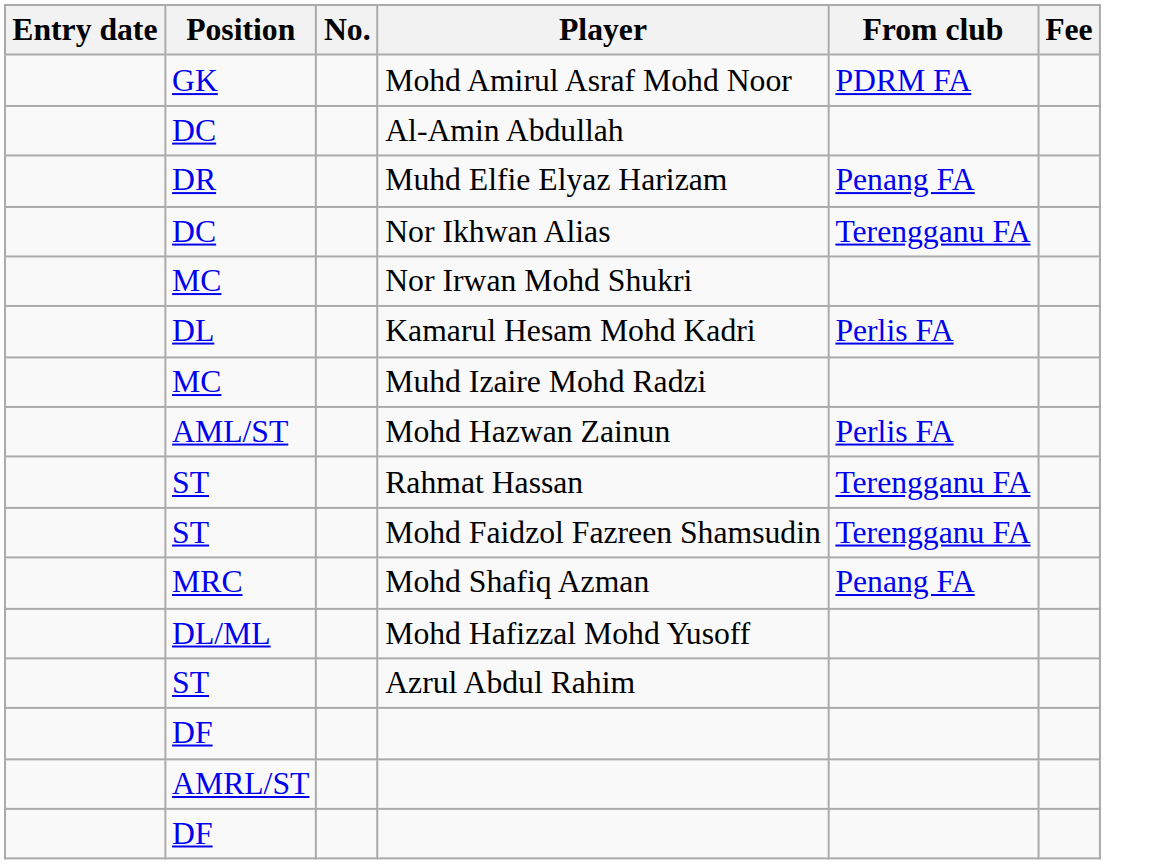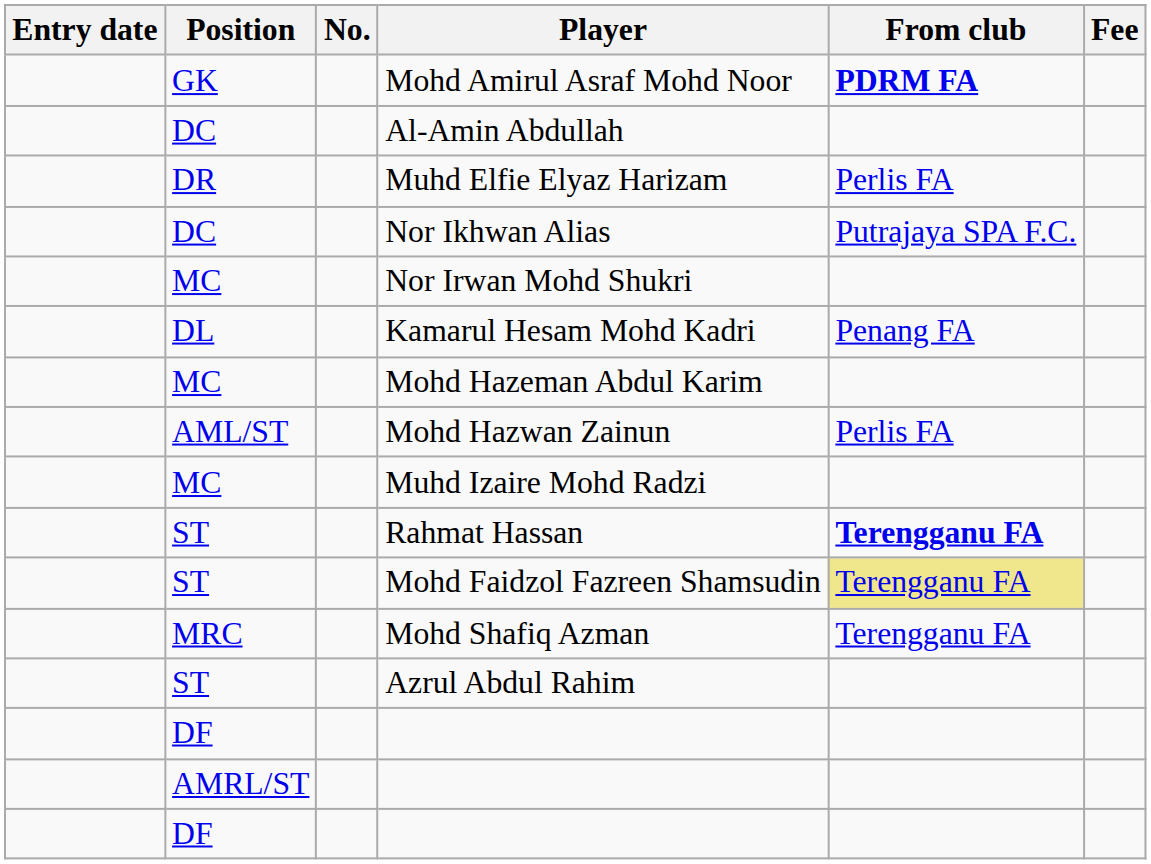Mohd Amirul Asraf Mohd Noor | From club: normal -> bold
Muhd Elfie Elyaz Harizam | From club: Penang FA -> Perlis FA
Nor Ikhwan Alias | From club: Terengganu FA -> Putrajaya SPA F.C.
Kamarul Hesam Mohd Kadri | From club: Perlis FA -> Penang FA
+ row: MC | Mohd Hazeman Abdul Karim
rows swapped: Mohd Hazwan Zainun <-> Muhd Izaire Mohd Radzi
Rahmat Hassan | From club: normal -> bold
Mohd Faidzol Fazreen Shamsudin | From club: no background -> khaki background
Mohd Shafiq Azman | From club: Penang FA -> Terengganu FA
- row: DL/ML | Mohd Hafizzal Mohd Yusoff
